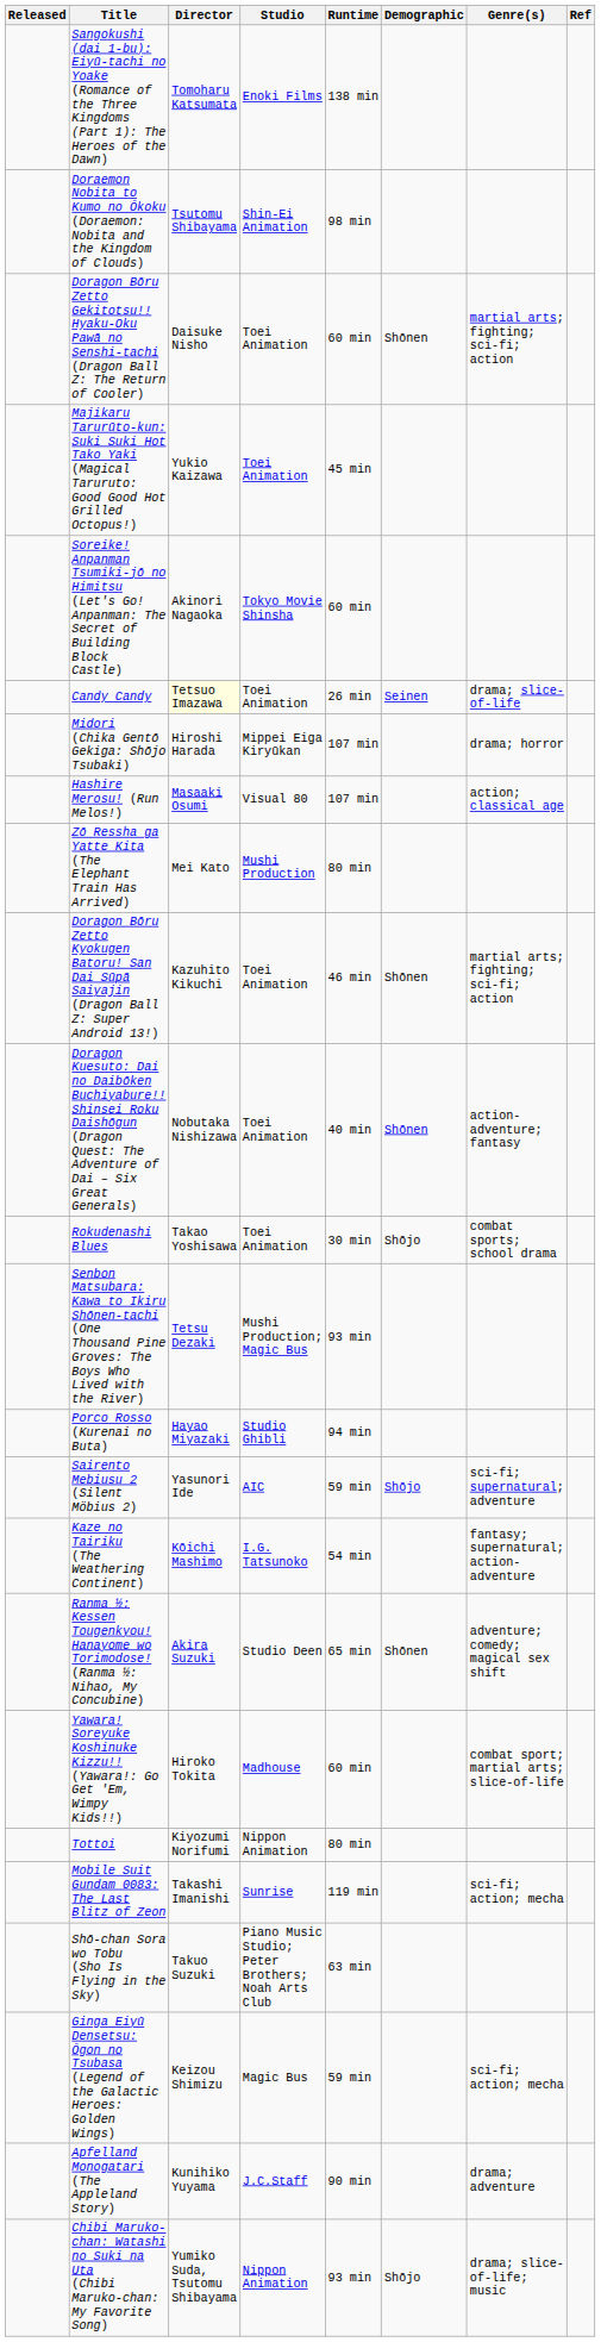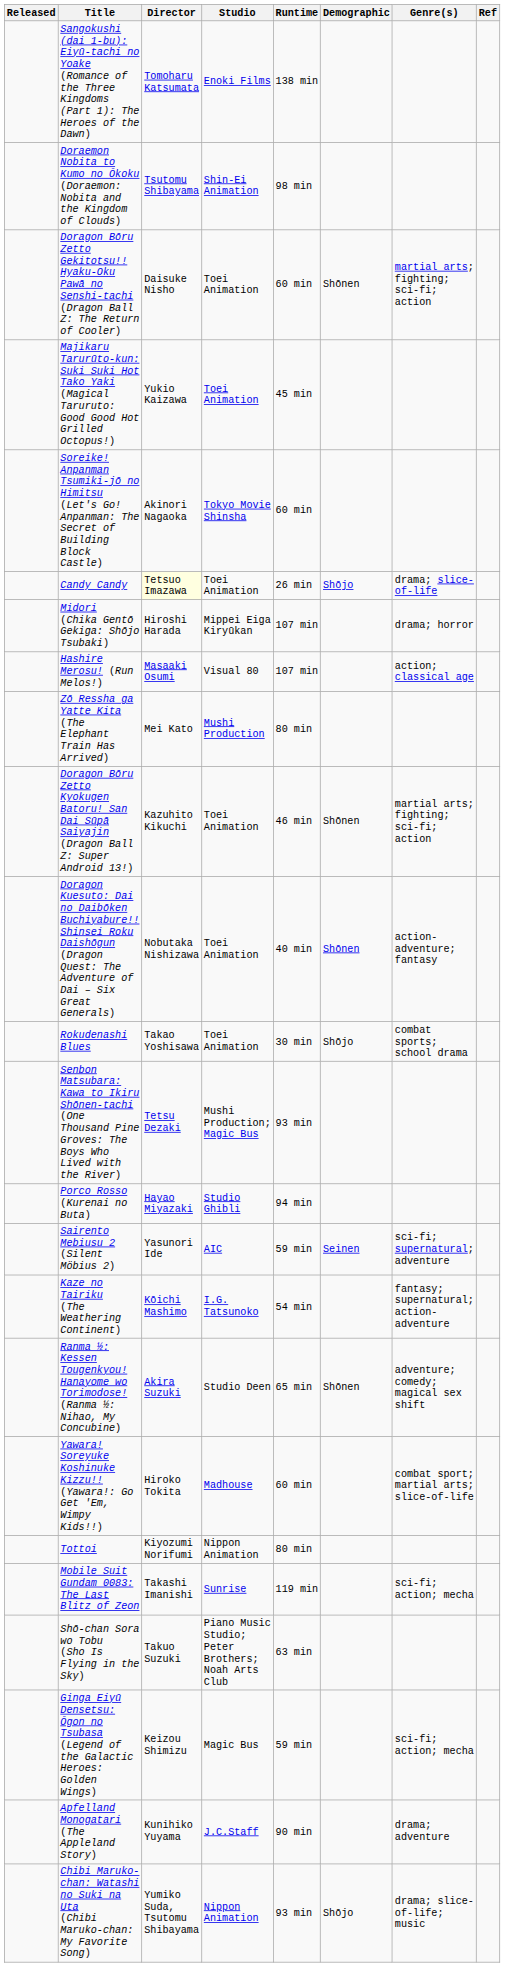Candy Candy | Demographic: Seinen -> Shōjo
Sairento Mebiusu 2 (Silent Möbius 2) | Demographic: Shōjo -> Seinen
